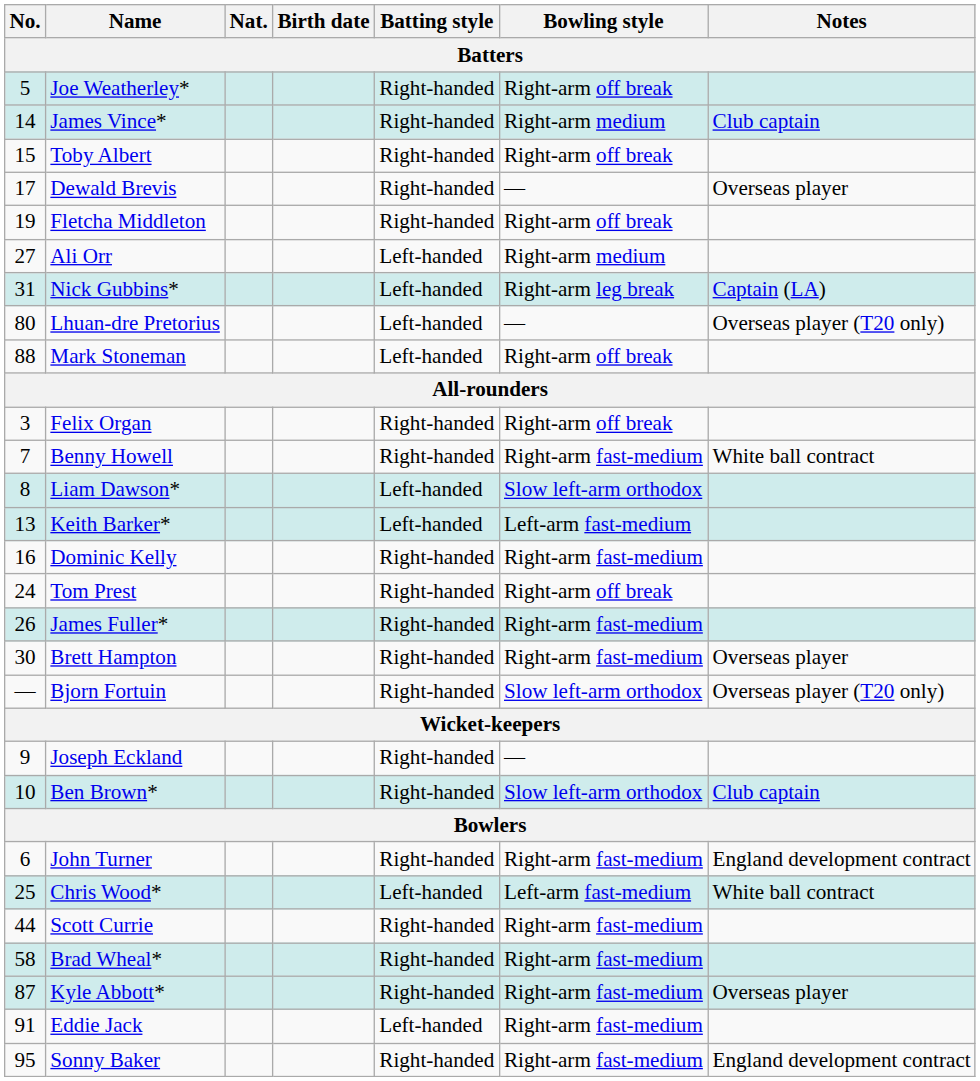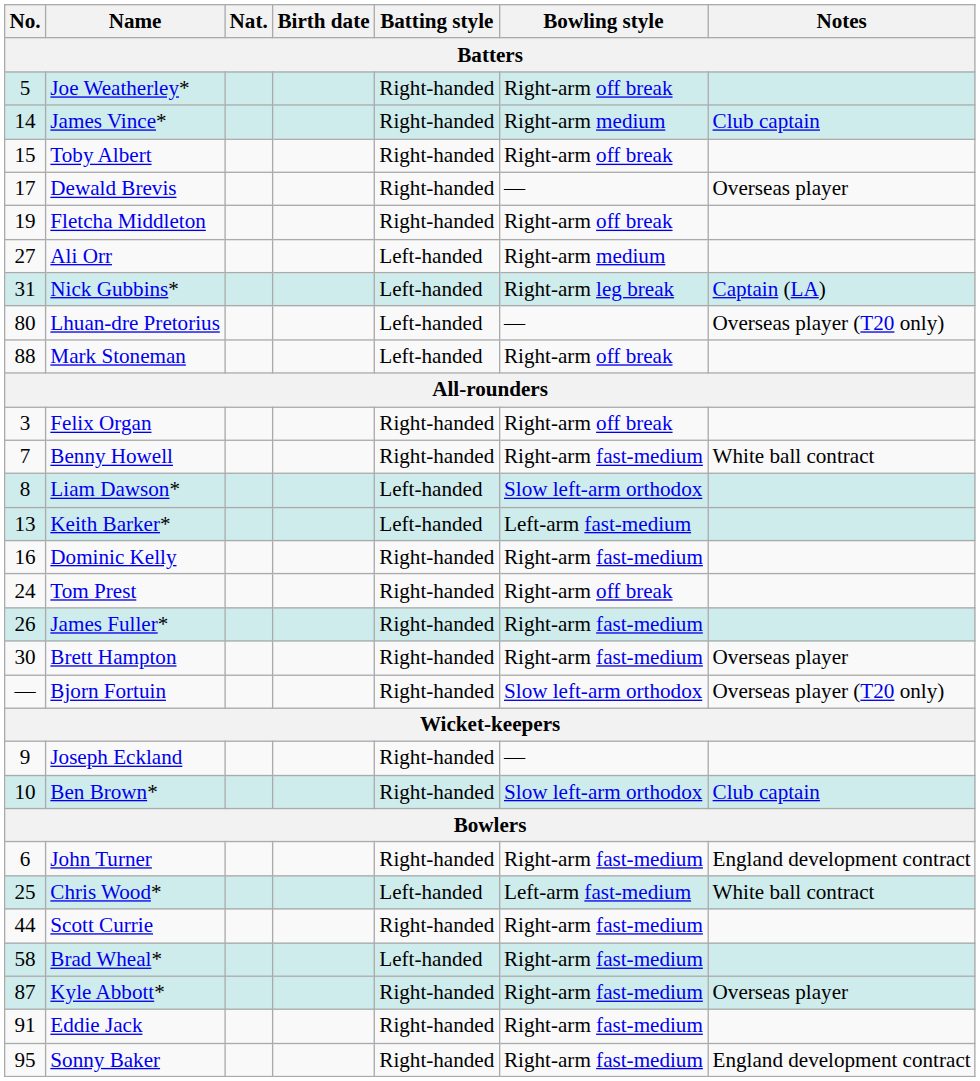Brad Wheal* | Batting style: Right-handed -> Left-handed
Eddie Jack | Batting style: Left-handed -> Right-handed
